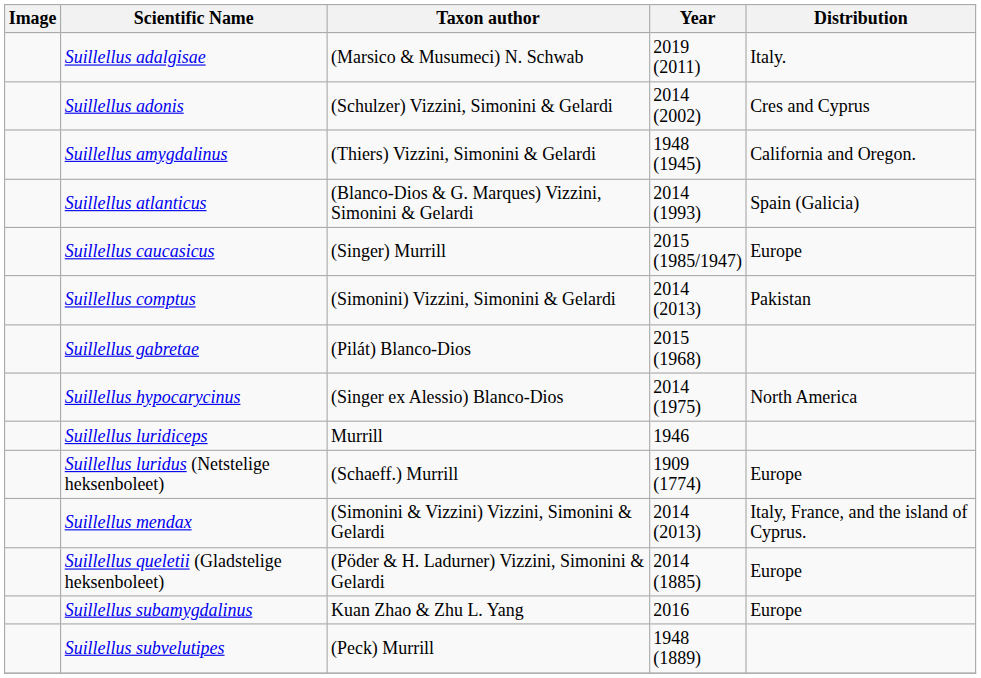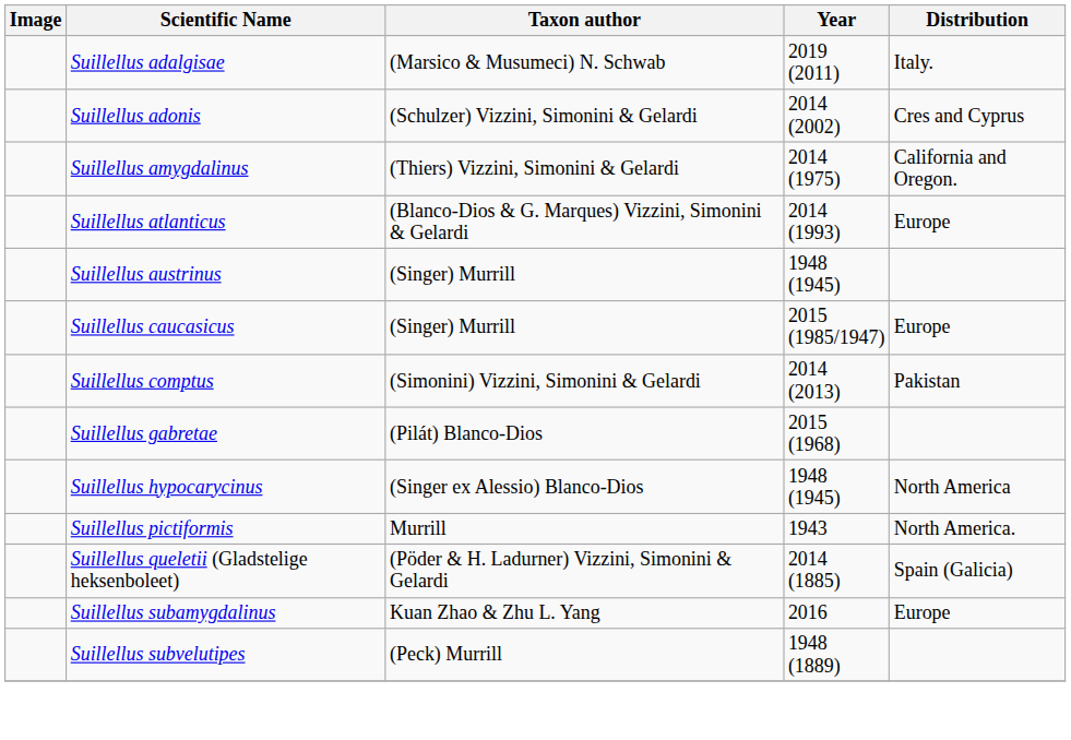Suillellus amygdalinus | Year: 1948 (1945) -> 2014 (1975)
Suillellus atlanticus | Distribution: Spain (Galicia) -> Europe
+ row: Suillellus austrinus | (Singer) Murrill | 1948 (1945)
Suillellus hypocarycinus | Year: 2014 (1975) -> 1948 (1945)
- row: Suillellus luridiceps | Murrill | 1946
- row: Suillellus luridus (Netstelige heksenboleet) | (Schaeff.) Murrill | 1909 (1774) | Europe
- row: Suillellus mendax | (Simonini & Vizzini) Vizzini, Simonini & Gelardi | 2014 (2013) | Italy, France, and the island of Cyprus.
+ row: Suillellus pictiformis | Murrill | 1943 | North America.
Suillellus queletii (Gladstelige heksenboleet) | Distribution: Europe -> Spain (Galicia)
